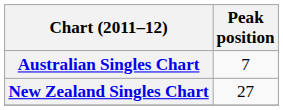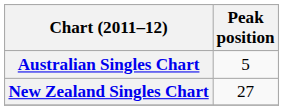Australian Singles Chart | Peak position: 7 -> 5
